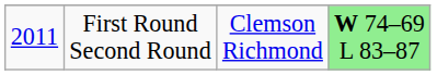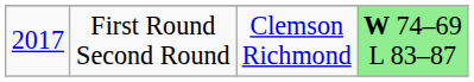First Round Second Round | column 1: 2011 -> 2017
